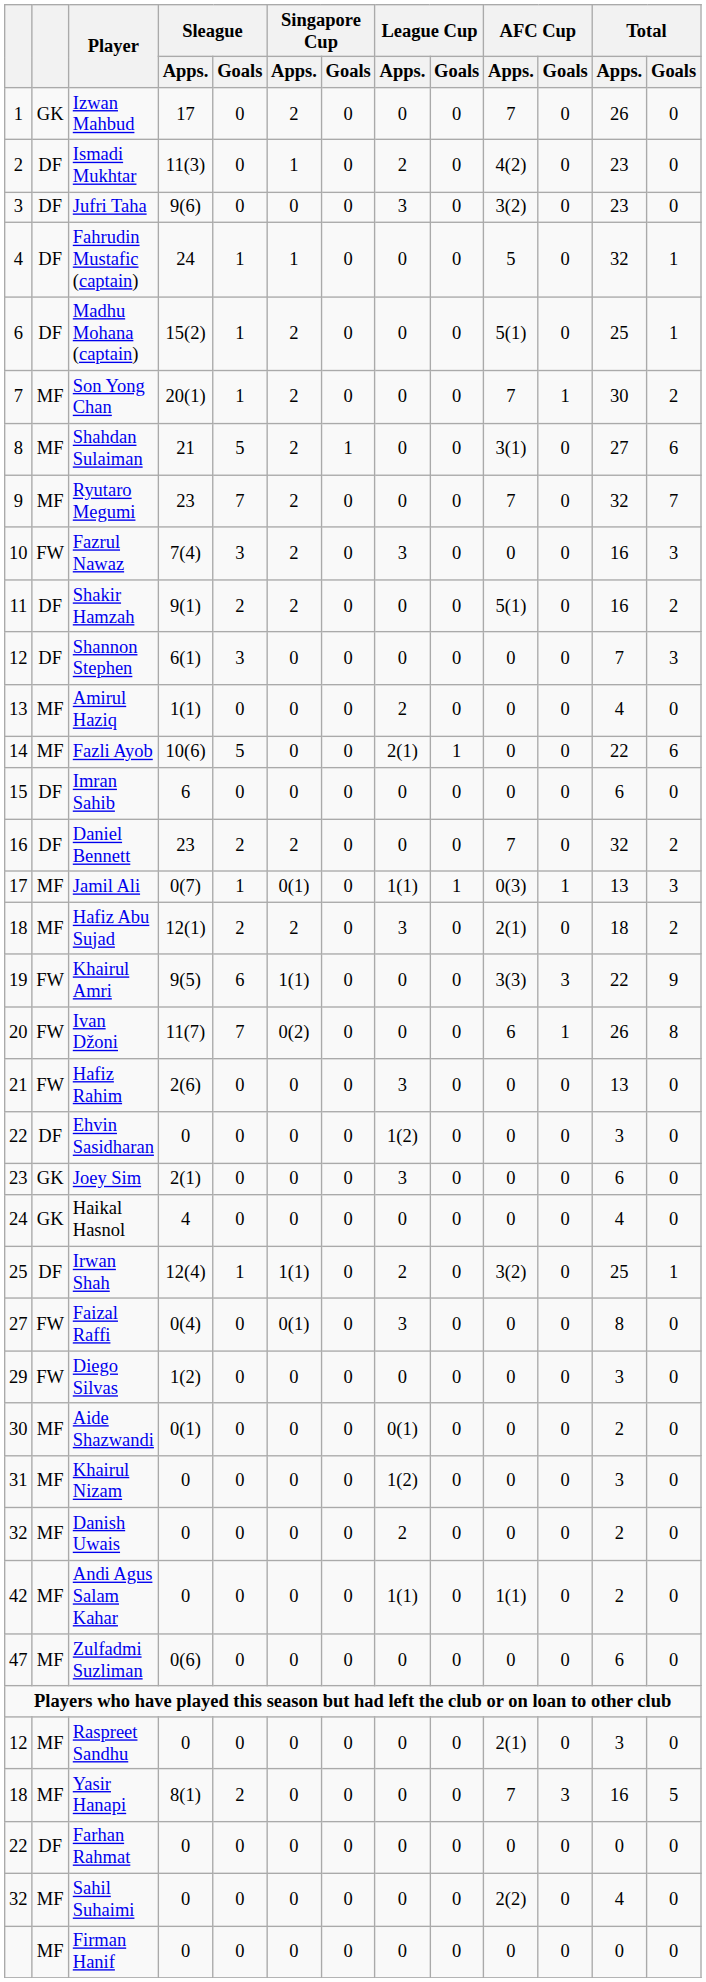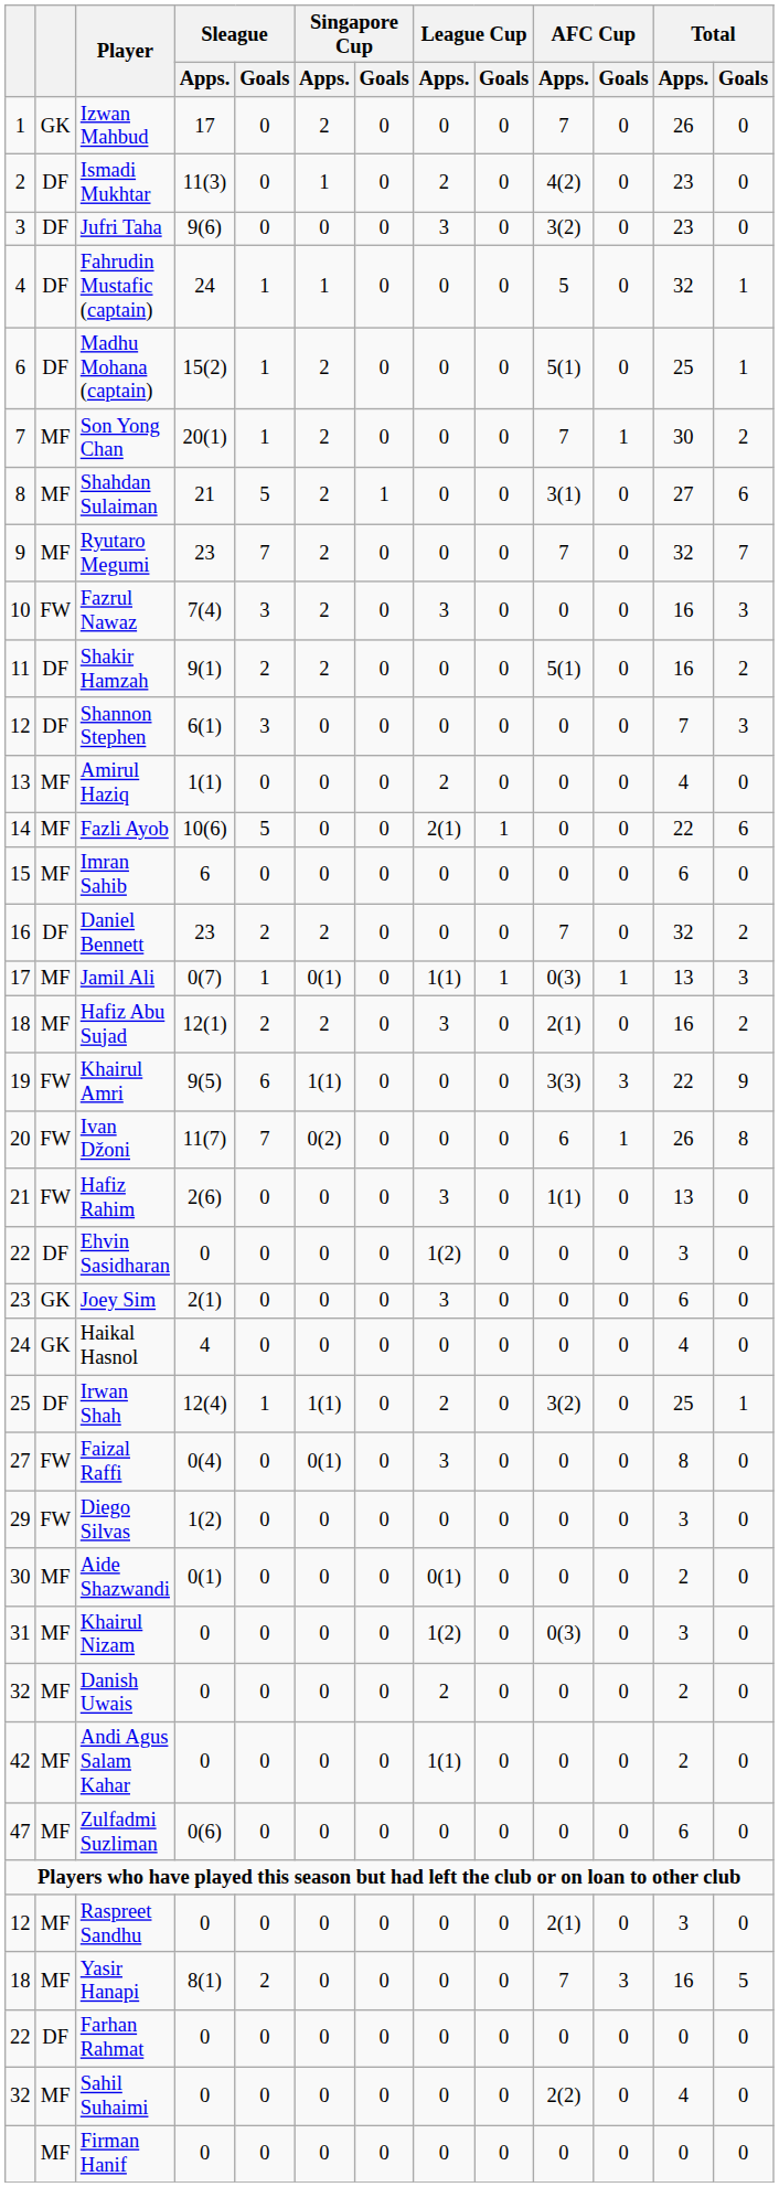Imran Sahib | column 2: DF -> MF
Hafiz Abu Sujad | Total / Apps.: 18 -> 16
Hafiz Rahim | AFC Cup / Apps.: 0 -> 1(1)
Khairul Nizam | AFC Cup / Apps.: 0 -> 0(3)
Andi Agus Salam Kahar | AFC Cup / Apps.: 1(1) -> 0
